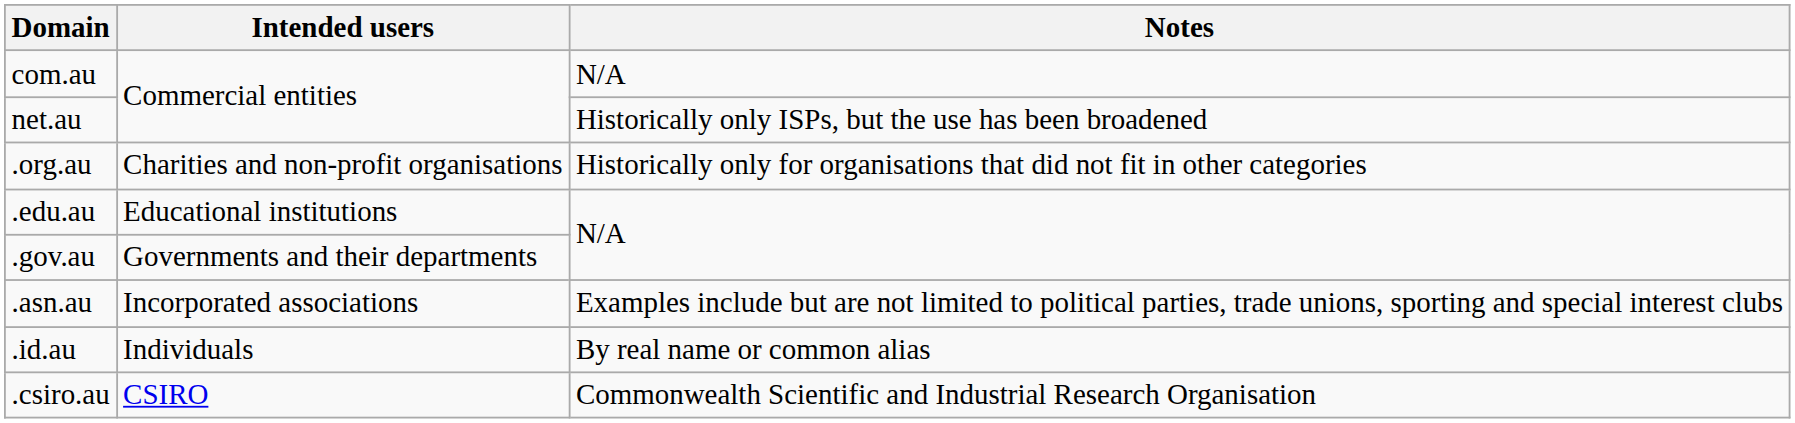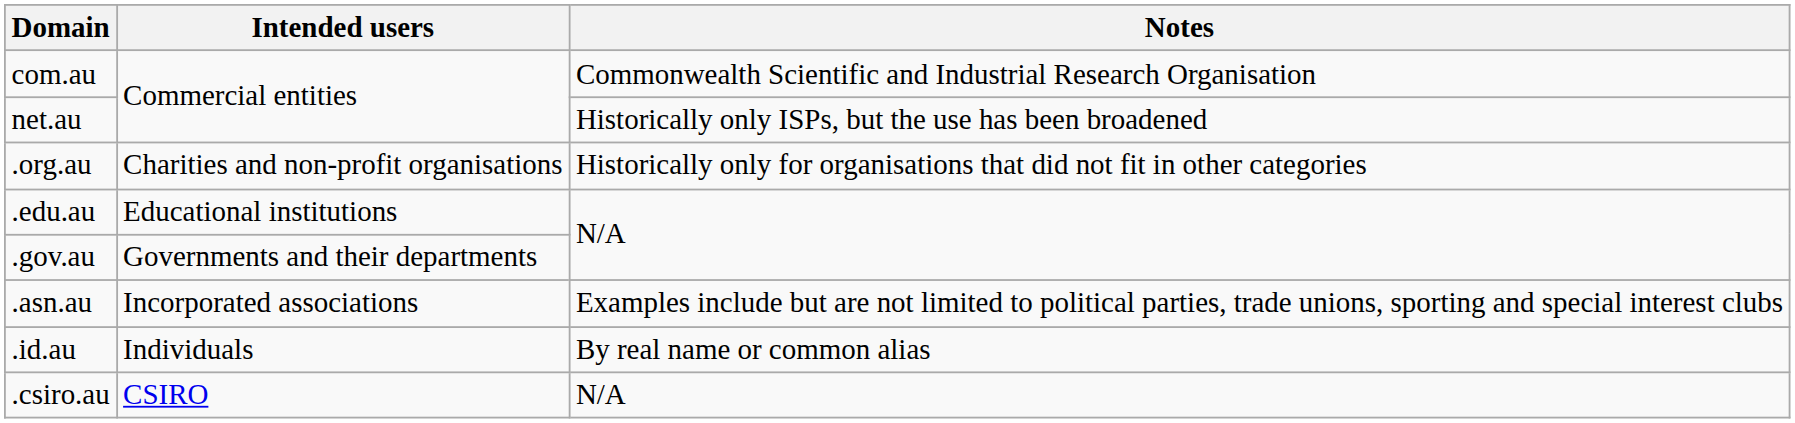com.au | Notes: N/A -> Commonwealth Scientific and Industrial Research Organisation
.csiro.au | Notes: Commonwealth Scientific and Industrial Research Organisation -> N/A
